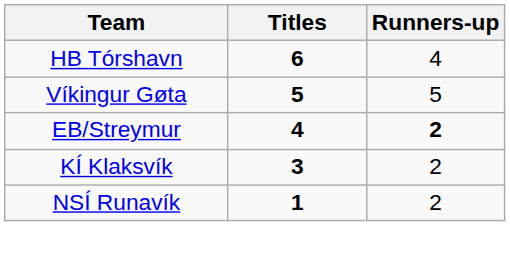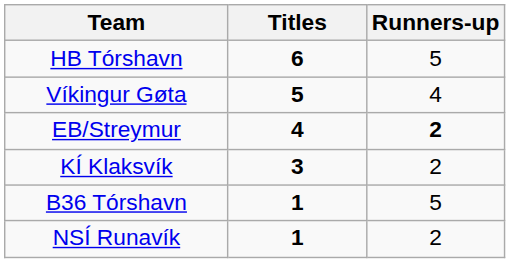HB Tórshavn | Runners-up: 4 -> 5
Víkingur Gøta | Runners-up: 5 -> 4
+ row: B36 Tórshavn | 1 | 5
